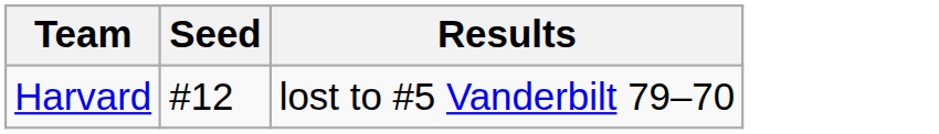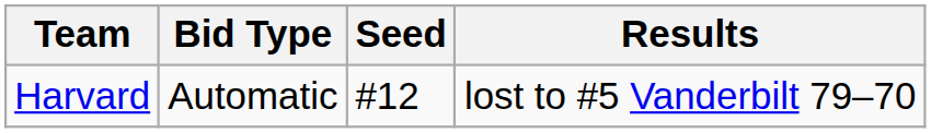+ column: Bid Type | Automatic
